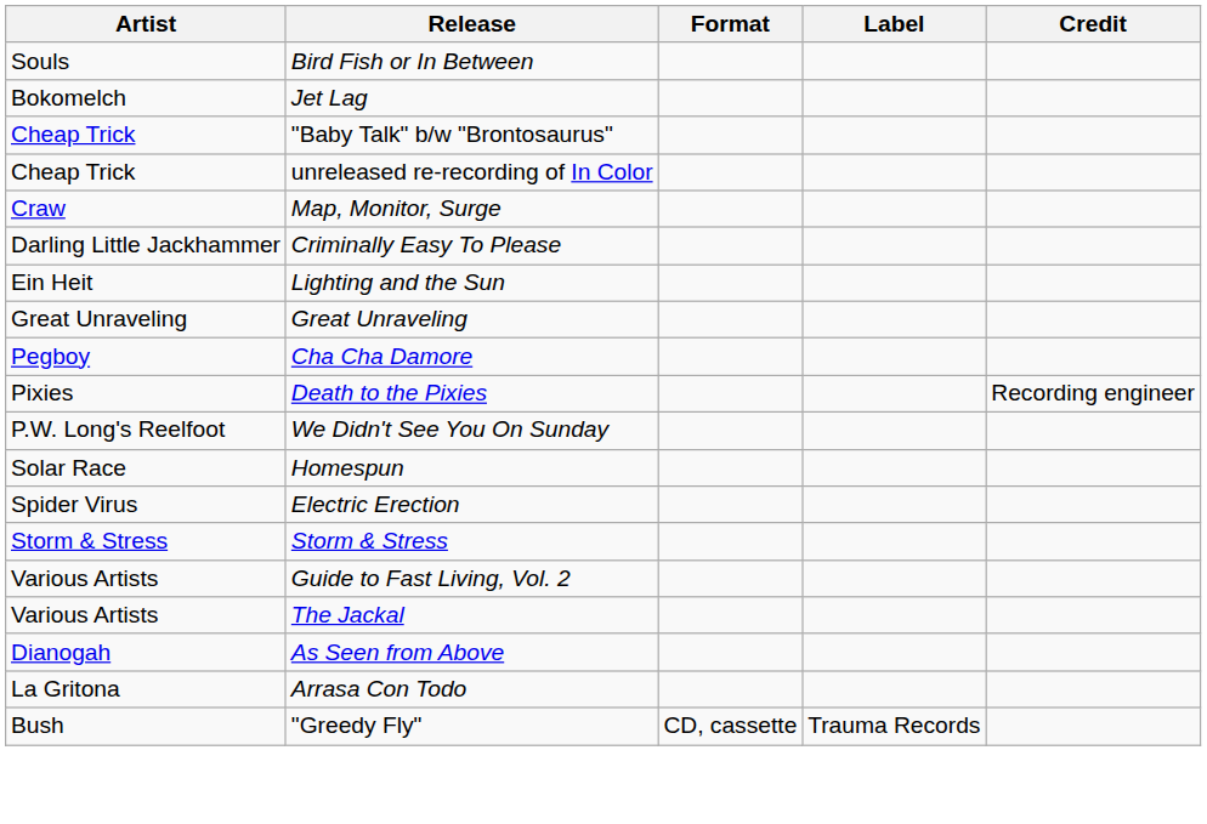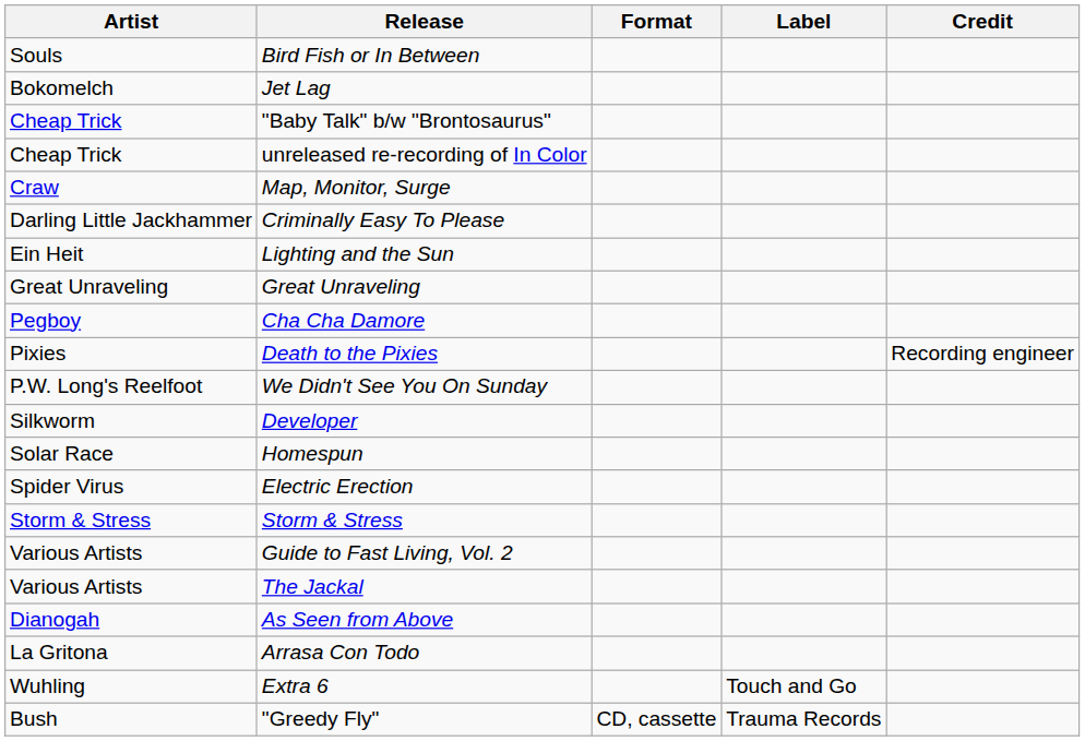+ row: Silkworm | Developer
+ row: Wuhling | Extra 6 | Touch and Go
